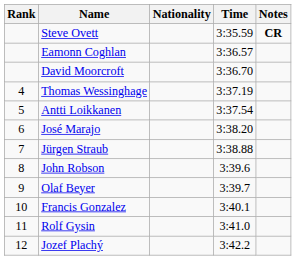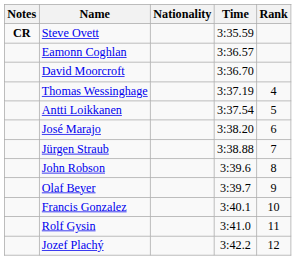columns swapped: Rank <-> Notes
